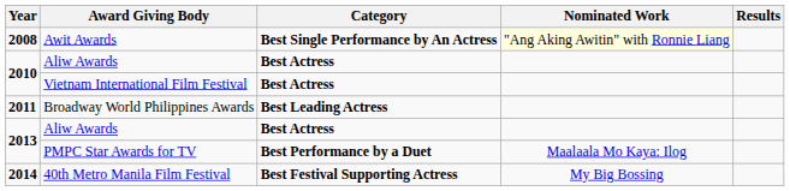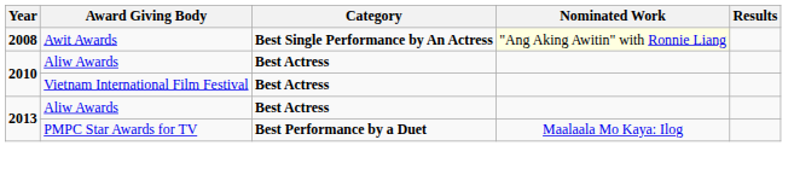- row: 2011 | Broadway World Philippines Awards | Best Leading Actress
- row: 2014 | 40th Metro Manila Film Festival | Best Festival Supporting Actress | My Big Bossing
